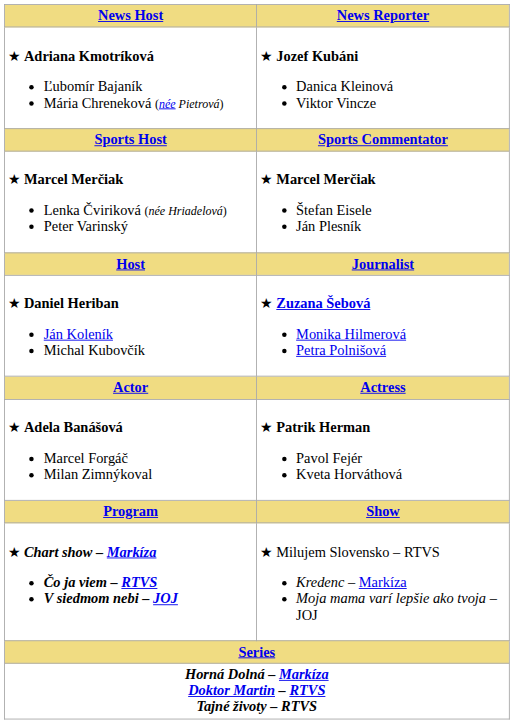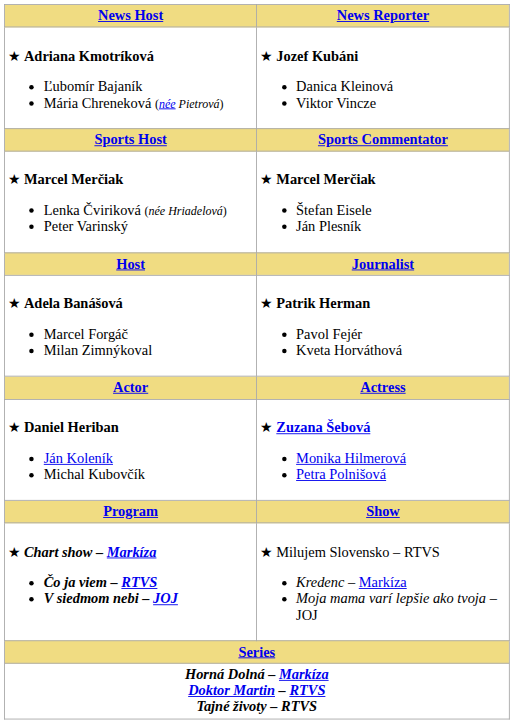rows swapped: ★ Adela Banášová Marcel Forgáč Milan Zimnýkoval <-> ★ Daniel Heriban Ján Koleník Michal Kubovčík
